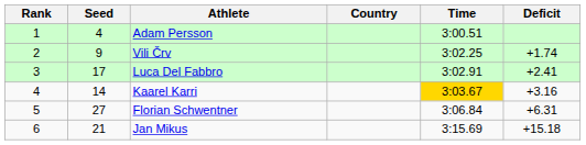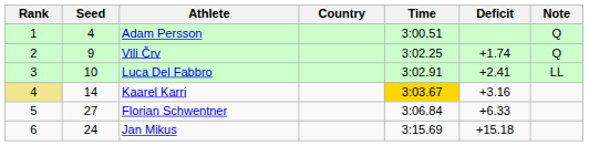+ column: Note | Q | Q | LL
Luca Del Fabbro | Seed: 17 -> 10
Kaarel Karri | Rank: no background -> khaki background
Florian Schwentner | Deficit: +6.31 -> +6.33
Jan Mikus | Seed: 21 -> 24
